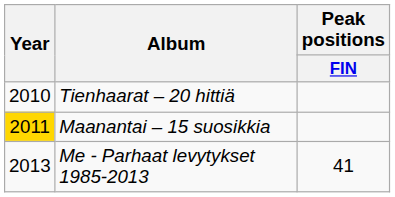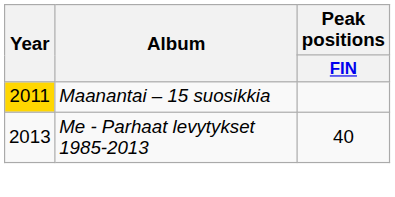- row: 2010 | Tienhaarat – 20 hittiä
Me - Parhaat levytykset 1985-2013 | Peak positions / FIN: 41 -> 40
